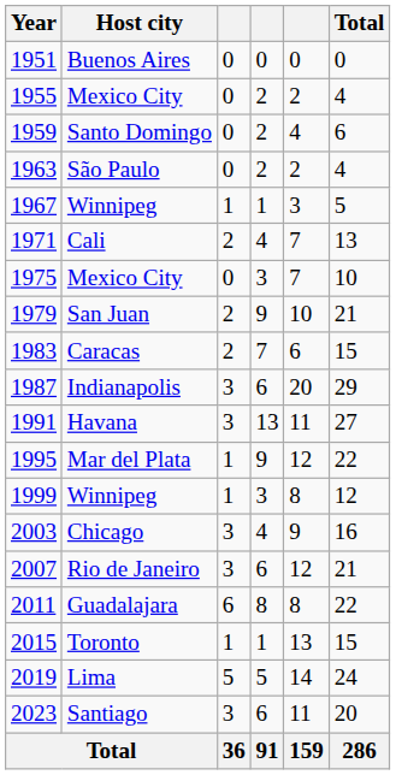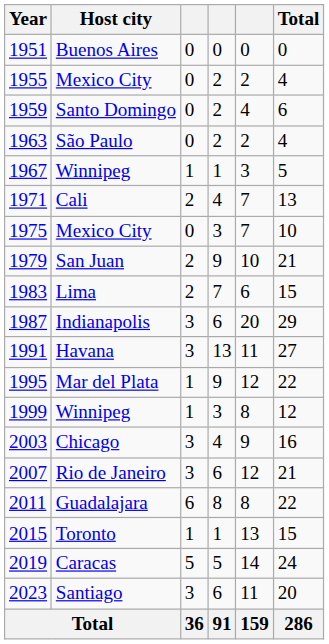1983 | Host city: Caracas -> Lima
2019 | Host city: Lima -> Caracas
